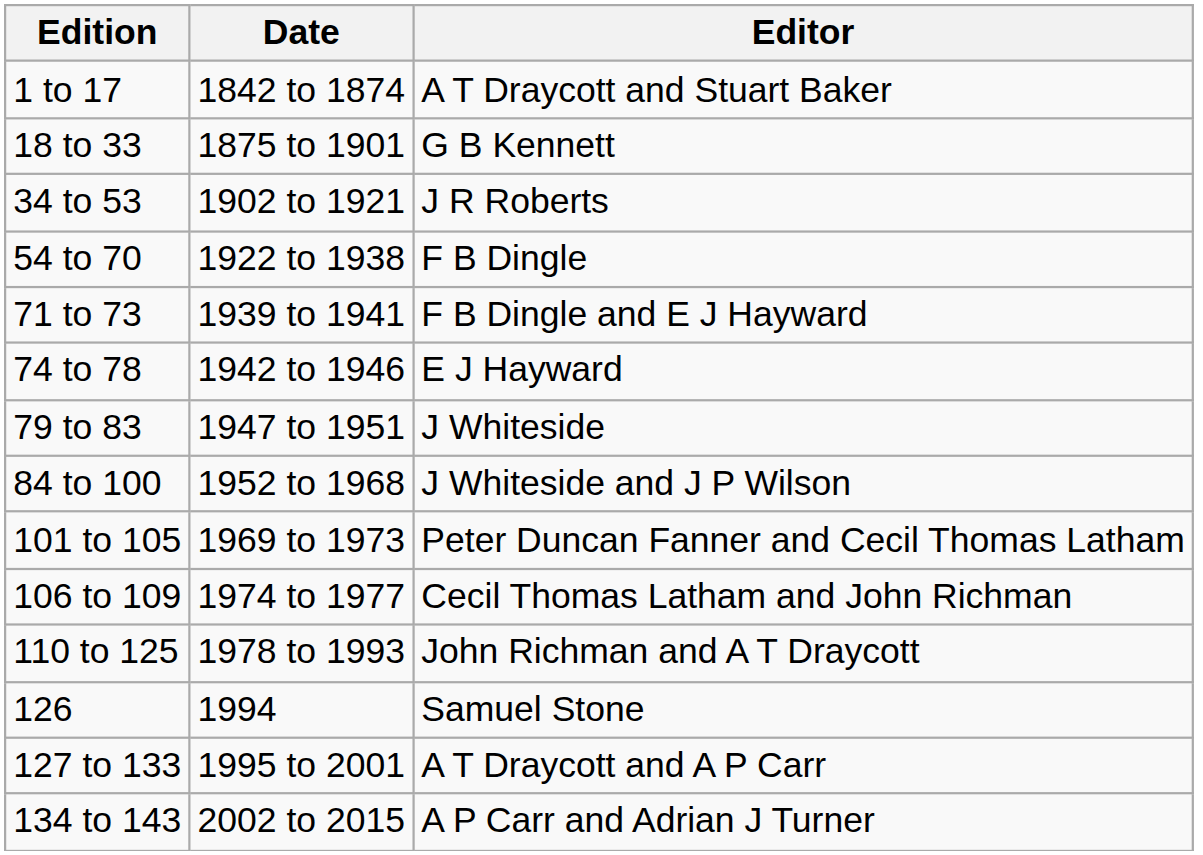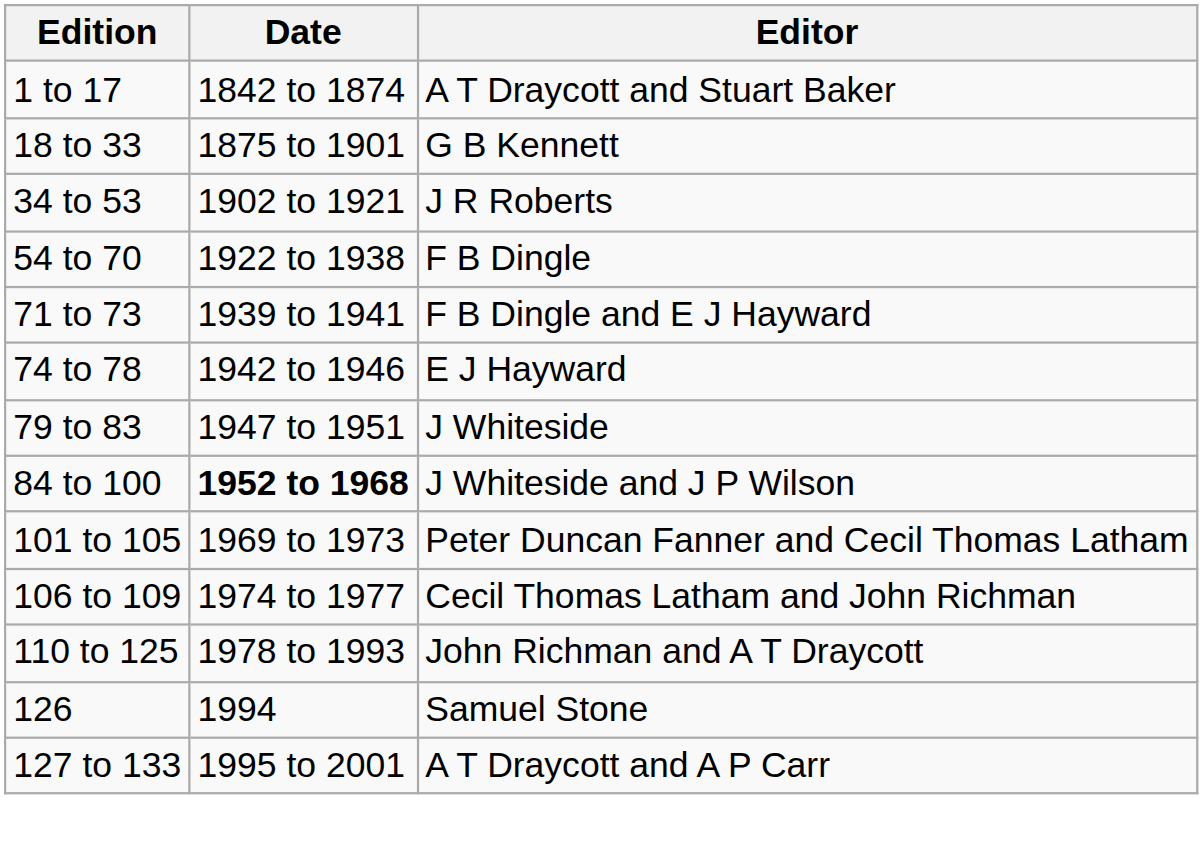84 to 100 | Date: normal -> bold
- row: 134 to 143 | 2002 to 2015 | A P Carr and Adrian J Turner
